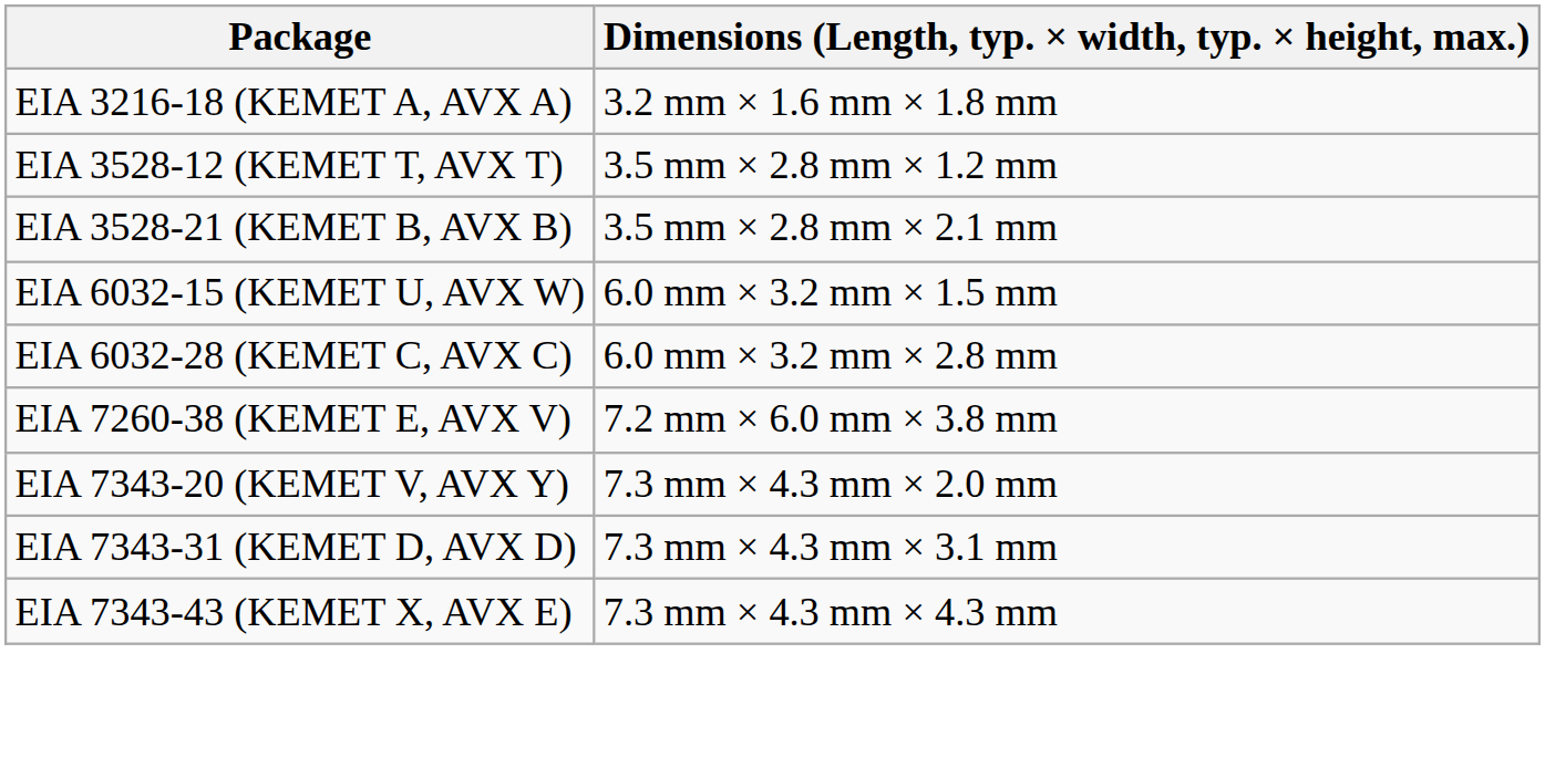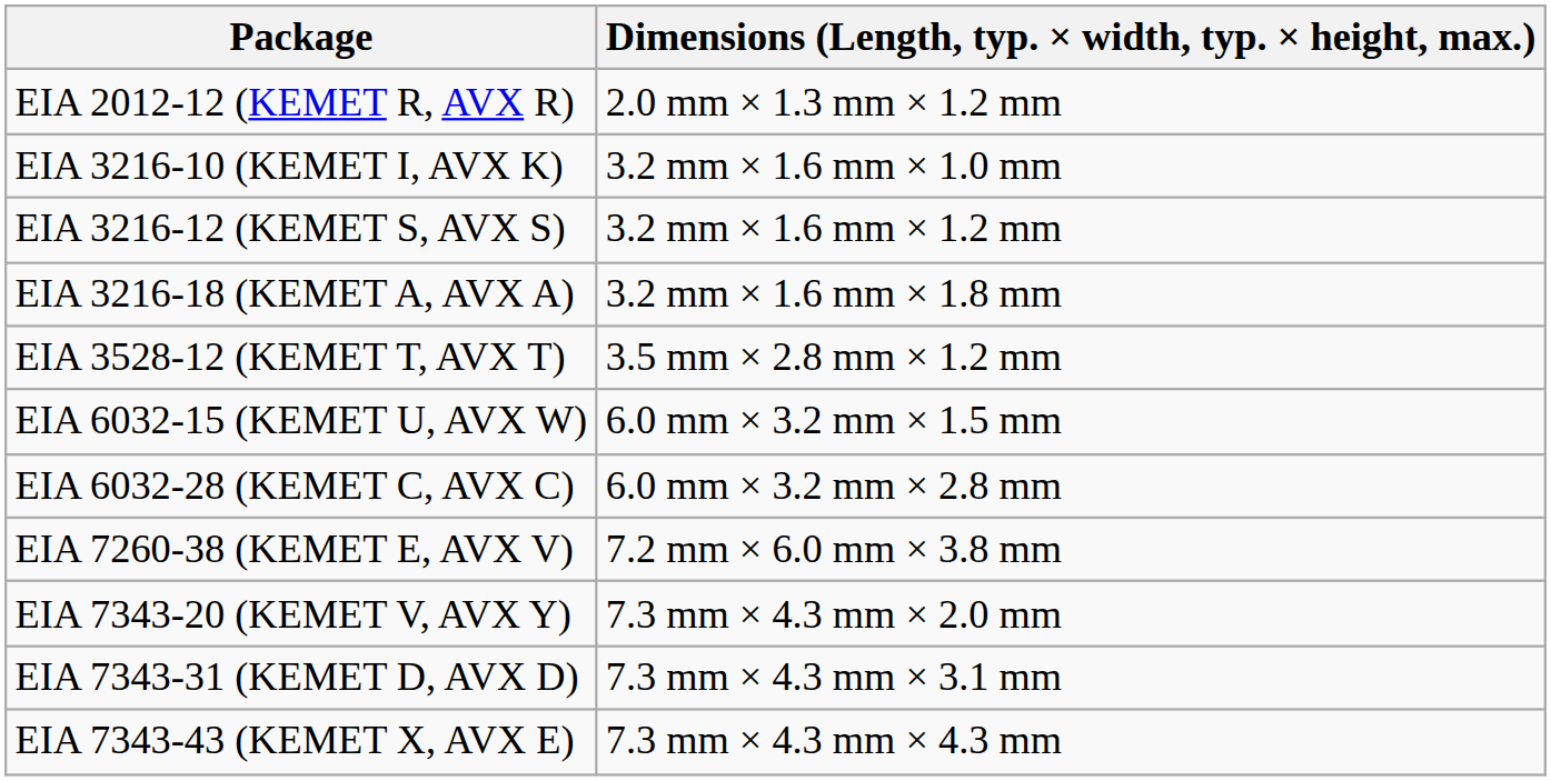+ row: EIA 2012-12 (KEMET R, AVX R) | 2.0 mm × 1.3 mm × 1.2 mm
+ row: EIA 3216-10 (KEMET I, AVX K) | 3.2 mm × 1.6 mm × 1.0 mm
+ row: EIA 3216-12 (KEMET S, AVX S) | 3.2 mm × 1.6 mm × 1.2 mm
- row: EIA 3528-21 (KEMET B, AVX B) | 3.5 mm × 2.8 mm × 2.1 mm
